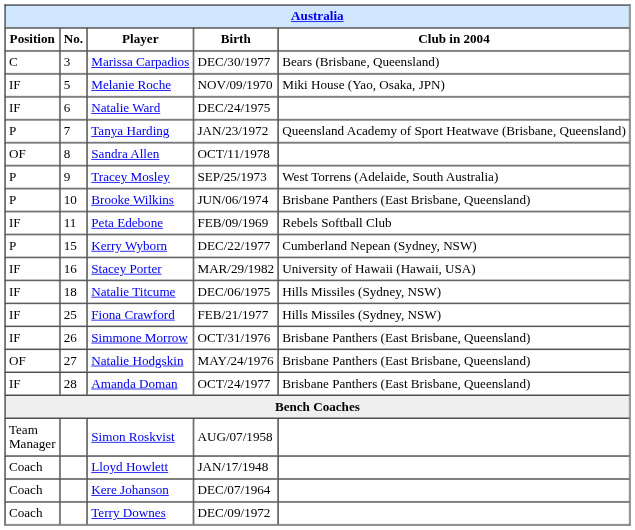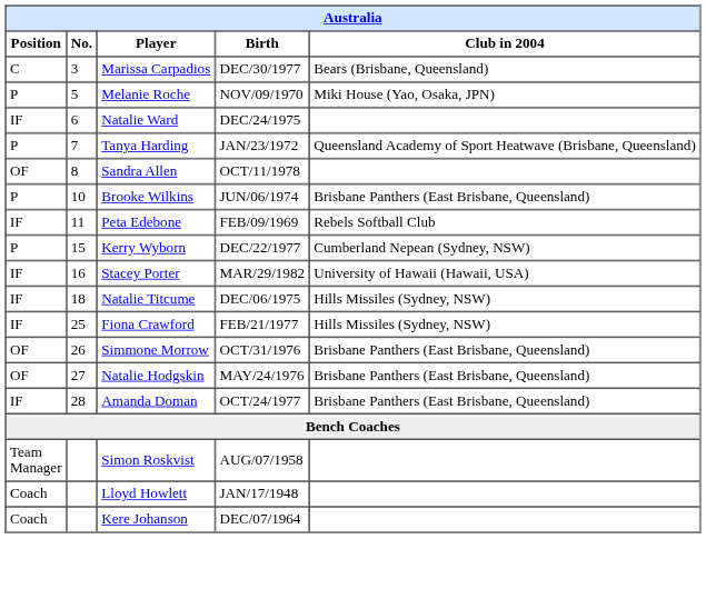Melanie Roche | Position: IF -> P
- row: P | 9 | Tracey Mosley | SEP/25/1973 | West Torrens (Adelaide, South Australia)
Simmone Morrow | Position: IF -> OF
- row: Coach | Terry Downes | DEC/09/1972
